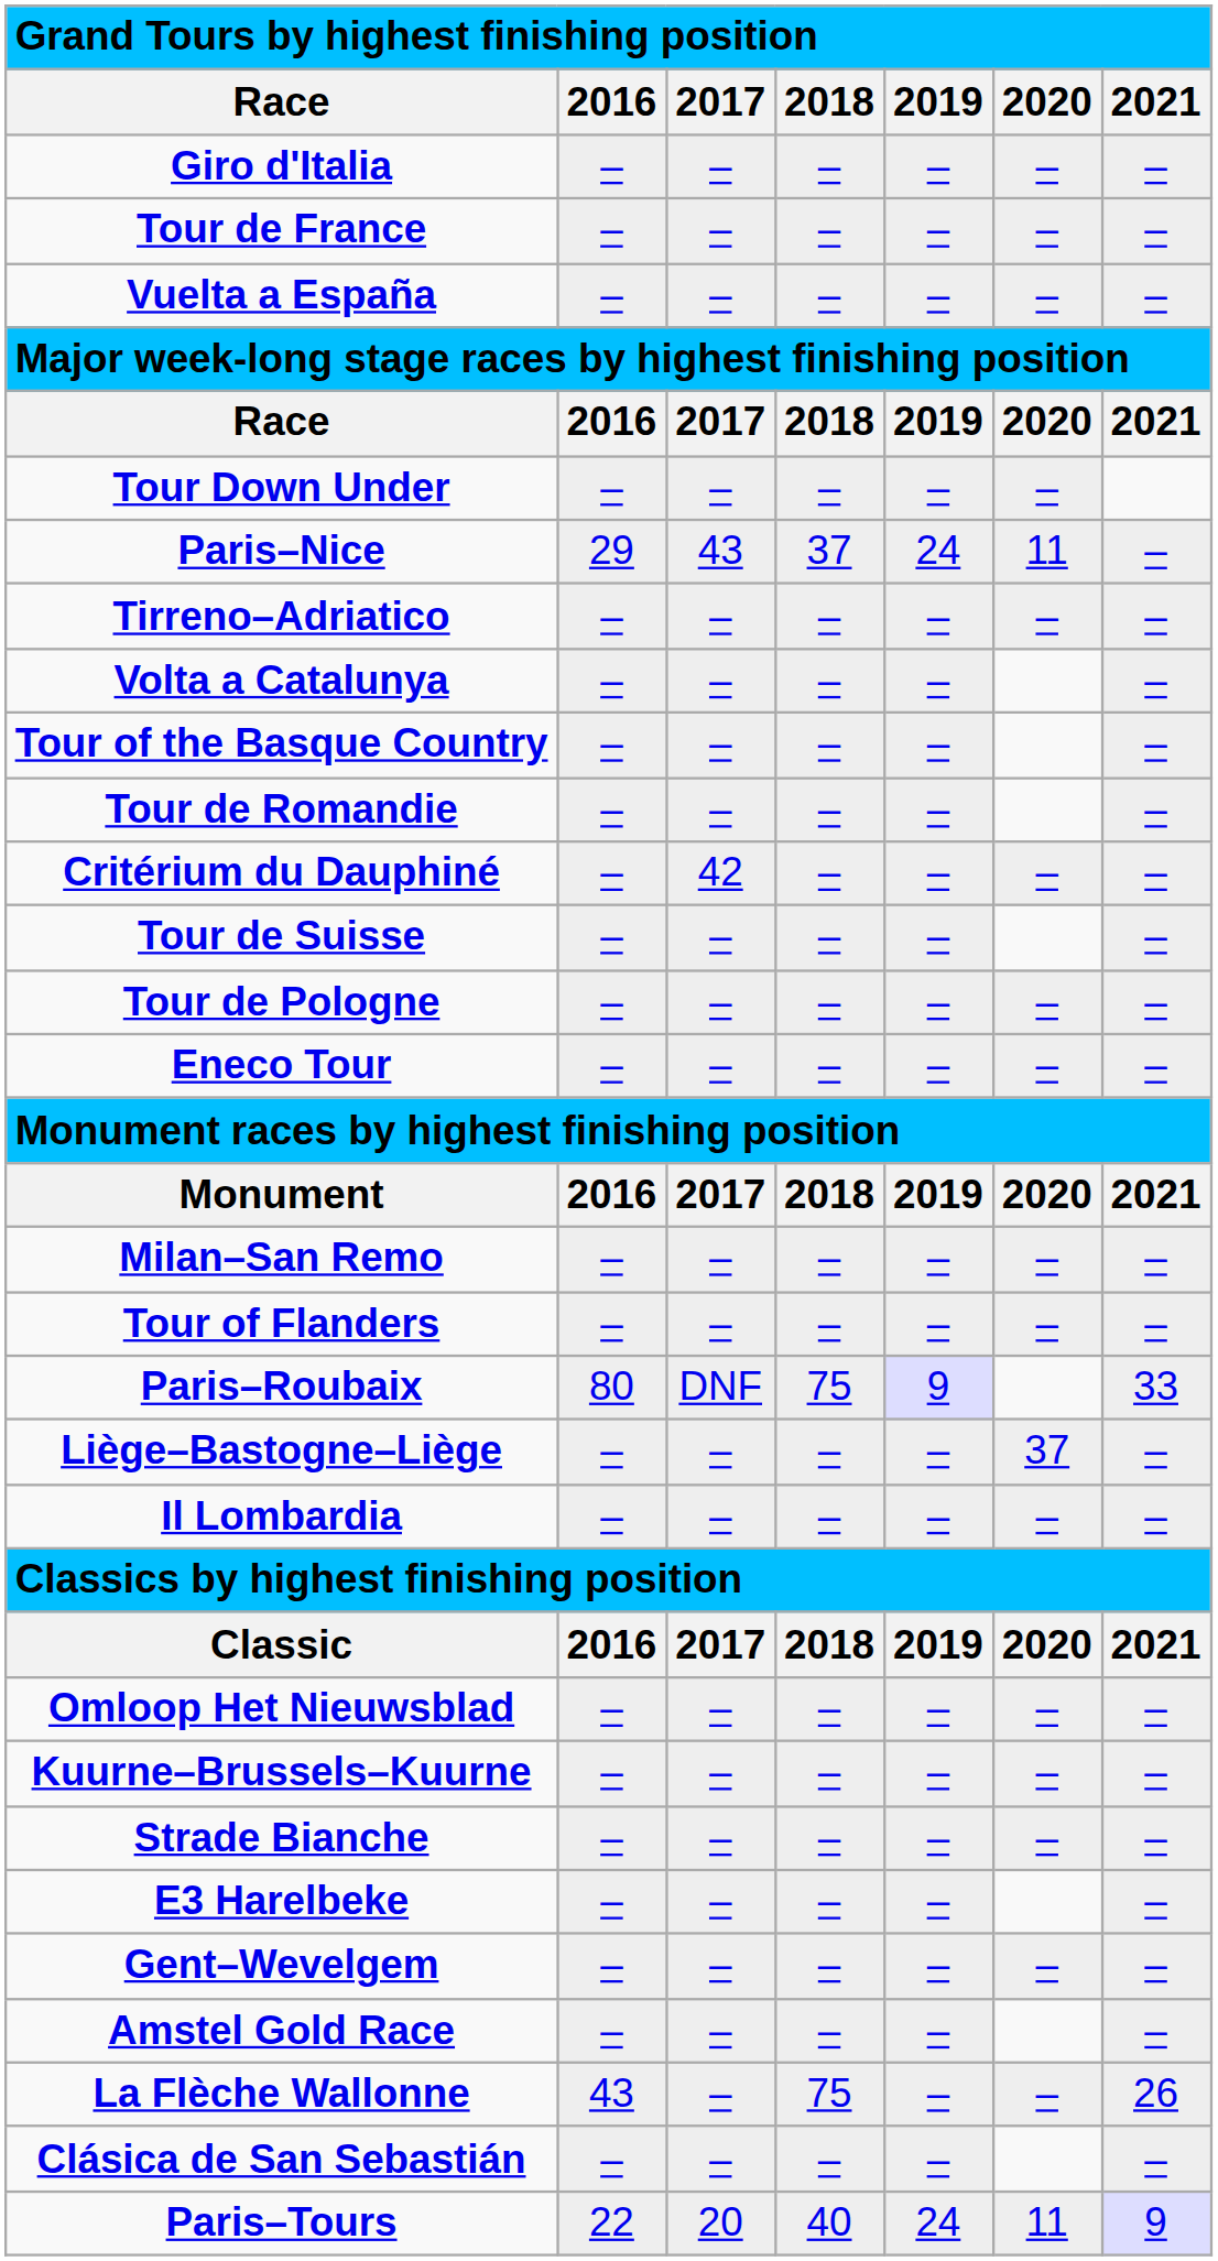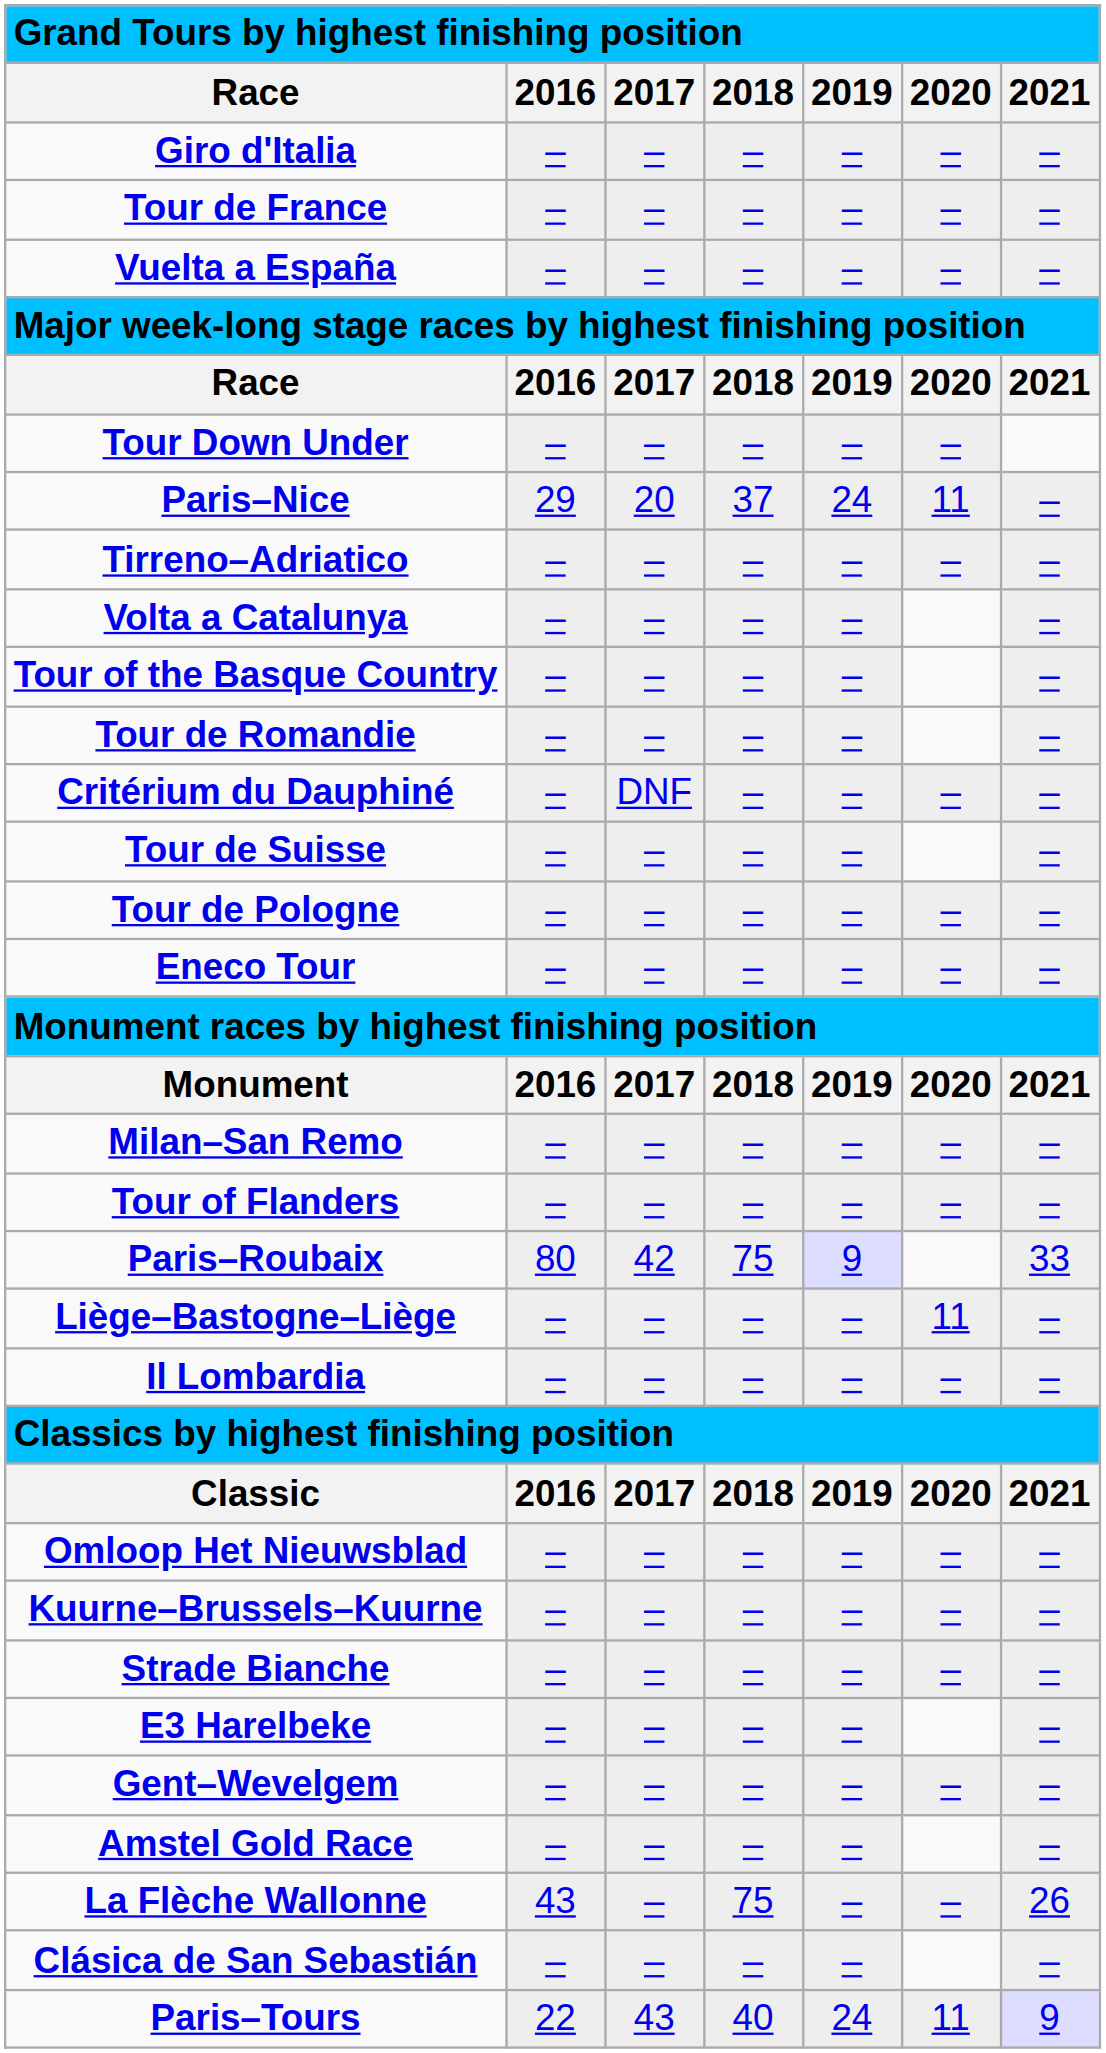Paris–Nice | 2017: 43 -> 20
Critérium du Dauphiné | 2017: 42 -> DNF
Paris–Roubaix | 2017: DNF -> 42
Liège–Bastogne–Liège | 2020: 37 -> 11
Paris–Tours | 2017: 20 -> 43
